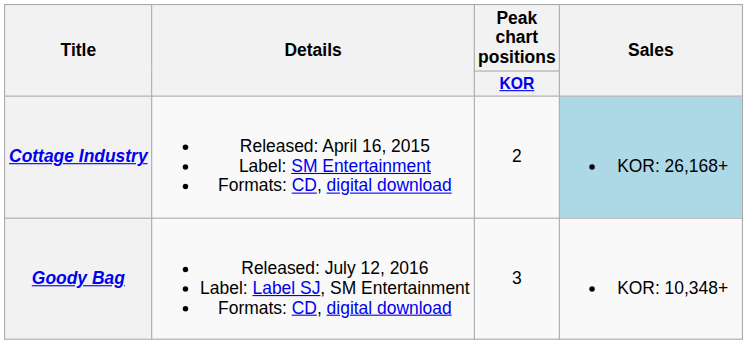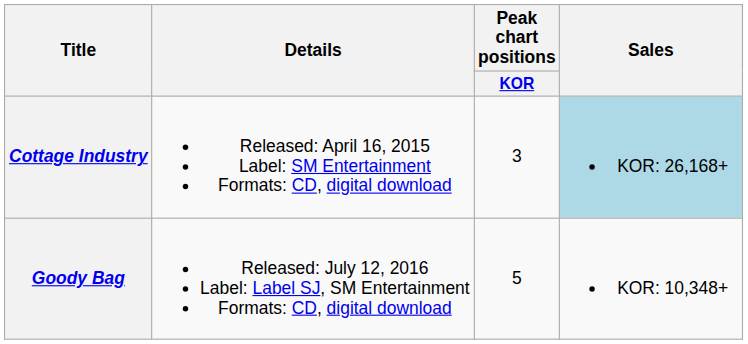Cottage Industry | Peak chart positions / KOR: 2 -> 3
Goody Bag | Peak chart positions / KOR: 3 -> 5
